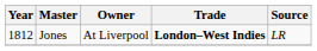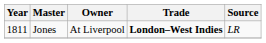Jones | Year: 1812 -> 1811
